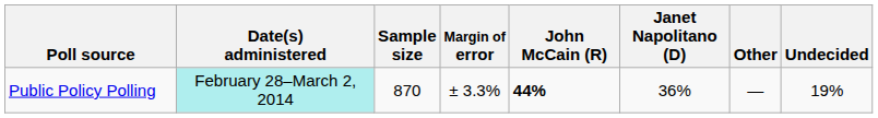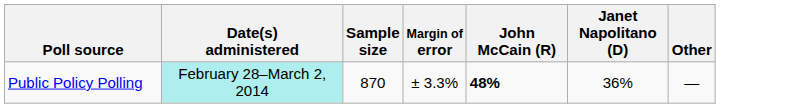- column: Undecided | 19%
Public Policy Polling | John McCain (R): 44% -> 48%
